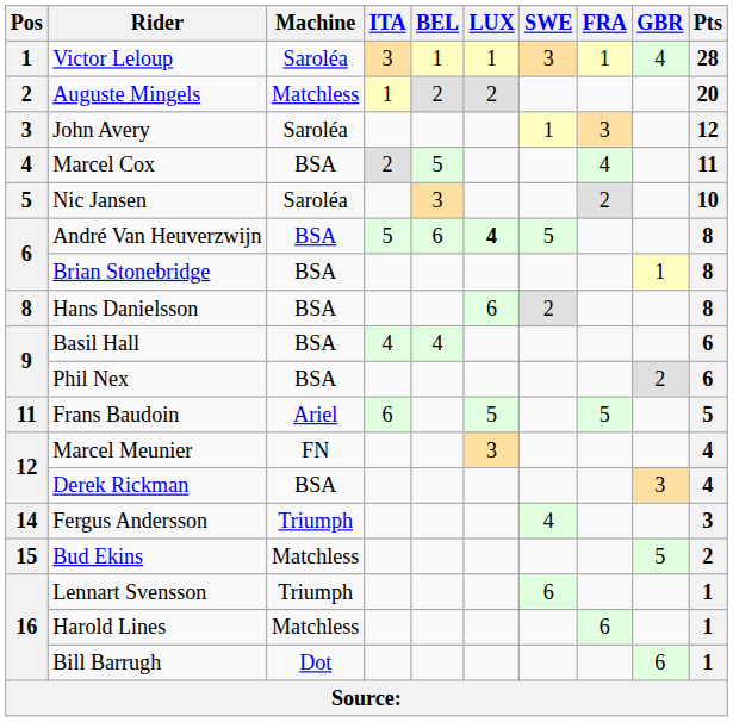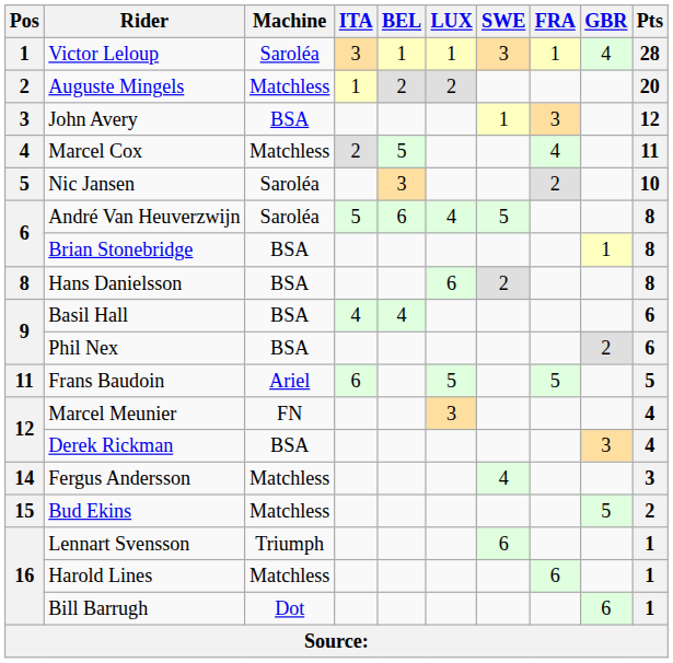John Avery | Machine: Saroléa -> BSA
Marcel Cox | Machine: BSA -> Matchless
André Van Heuverzwijn | Machine: BSA -> Saroléa
André Van Heuverzwijn | LUX: bold -> normal
Fergus Andersson | Machine: Triumph -> Matchless
